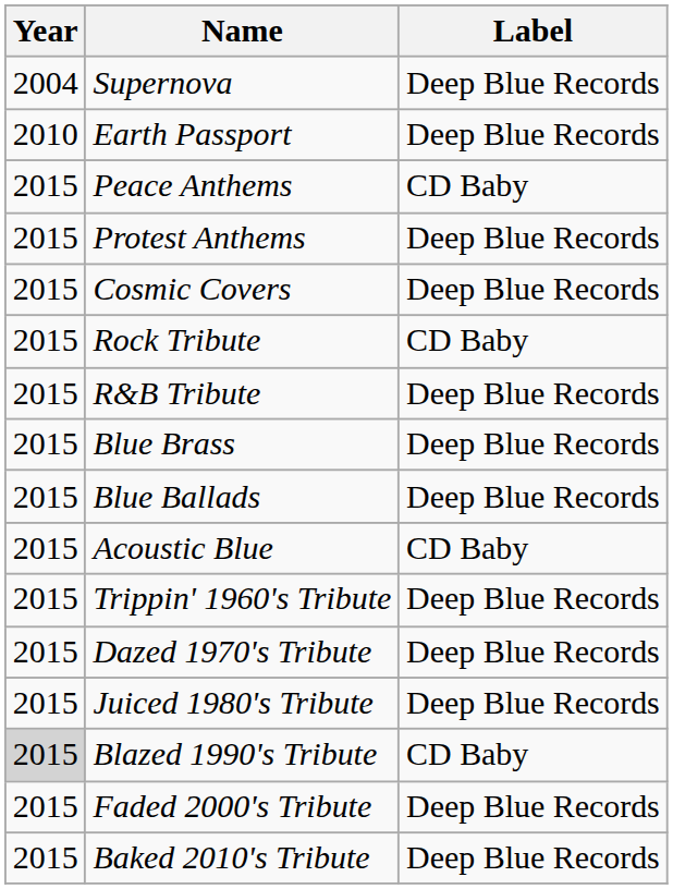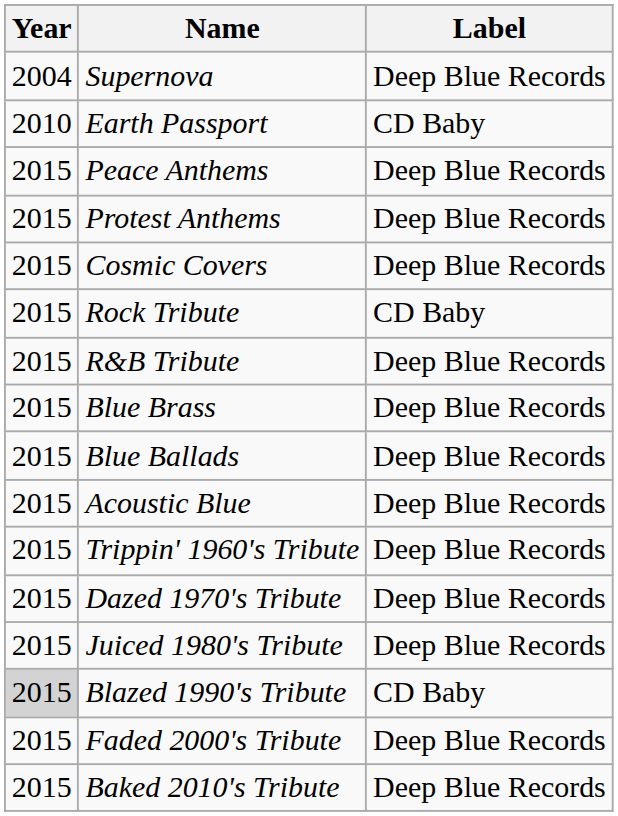Earth Passport | Label: Deep Blue Records -> CD Baby
Peace Anthems | Label: CD Baby -> Deep Blue Records
Acoustic Blue | Label: CD Baby -> Deep Blue Records
